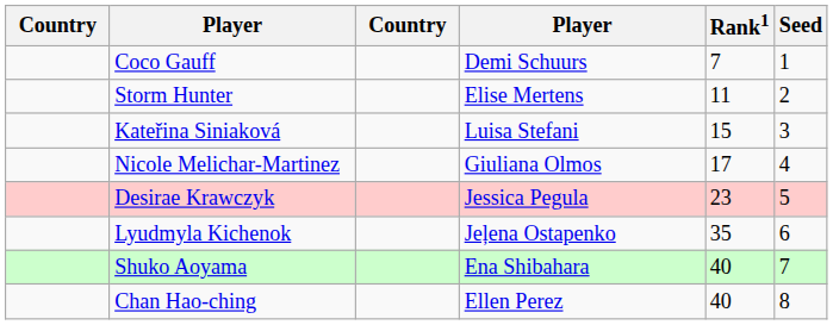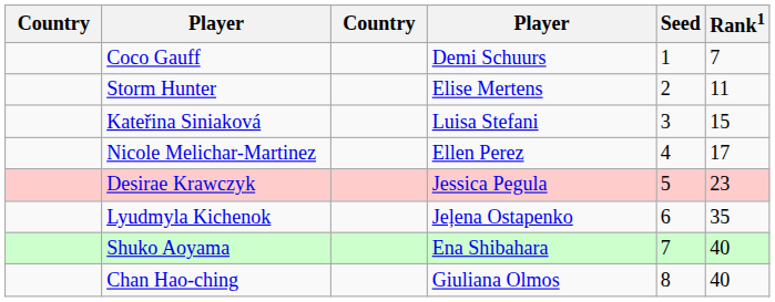columns swapped: Rank1 <-> Seed
Nicole Melichar-Martinez | column 4: Giuliana Olmos -> Ellen Perez
Chan Hao-ching | column 4: Ellen Perez -> Giuliana Olmos
